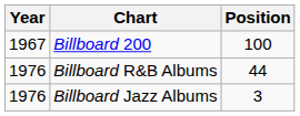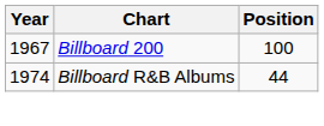Billboard R&B Albums | Year: 1976 -> 1974
- row: 1976 | Billboard Jazz Albums | 3
